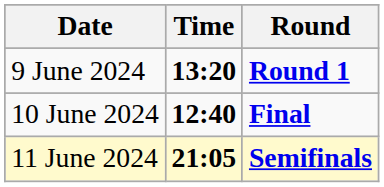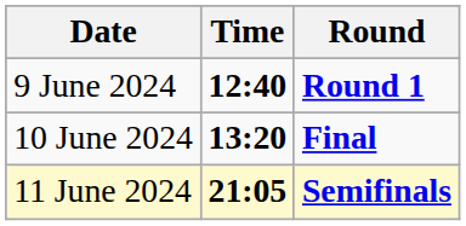9 June 2024 | Time: 13:20 -> 12:40
10 June 2024 | Time: 12:40 -> 13:20
